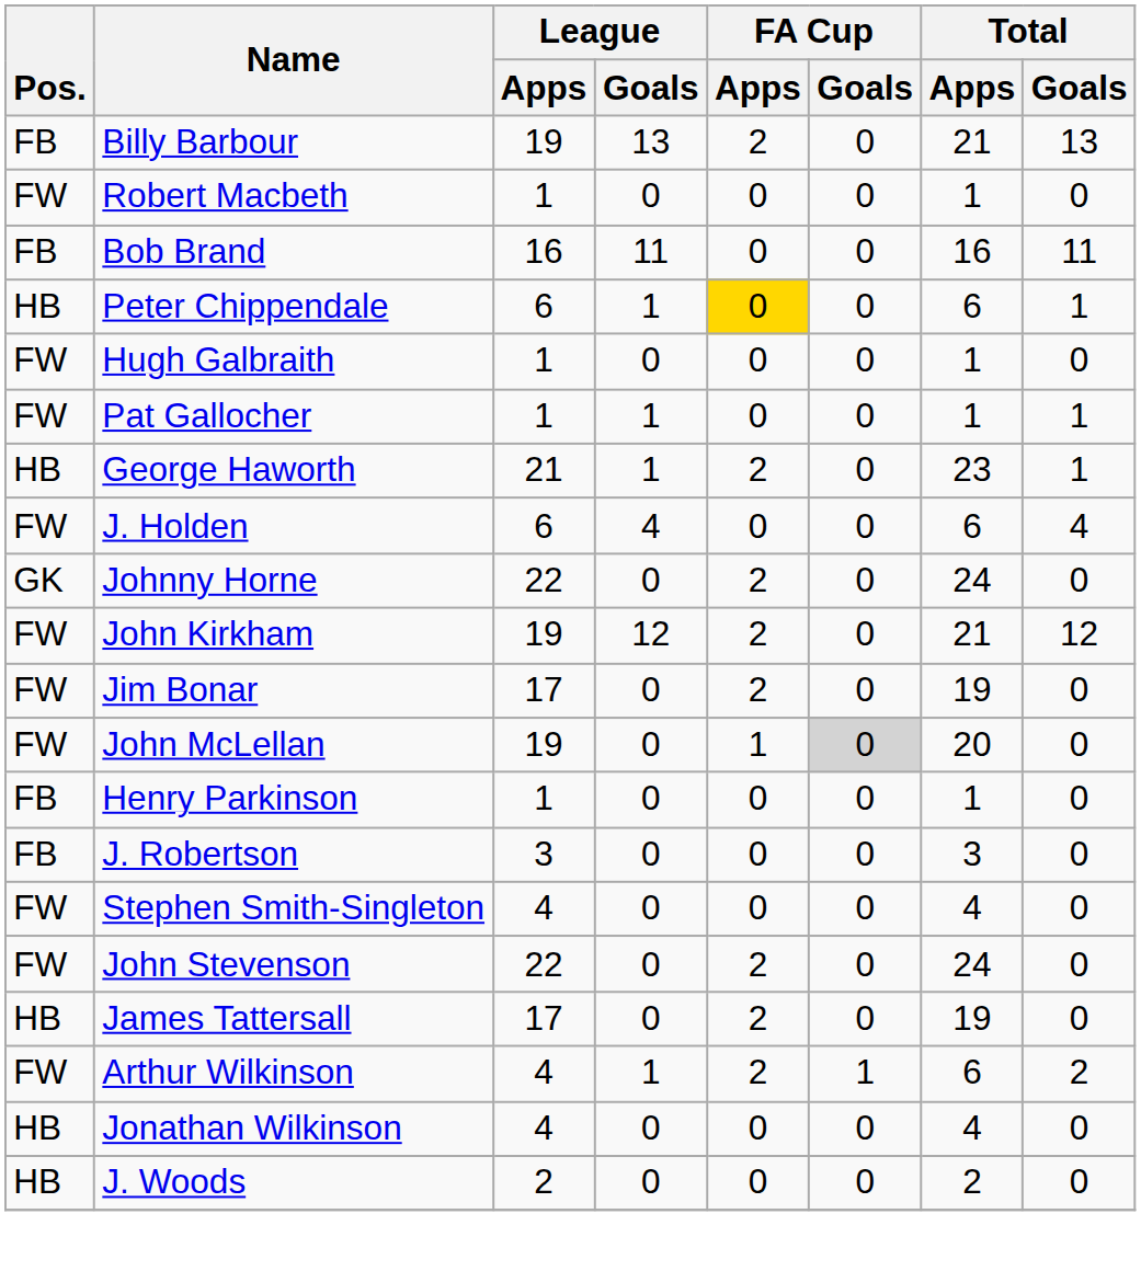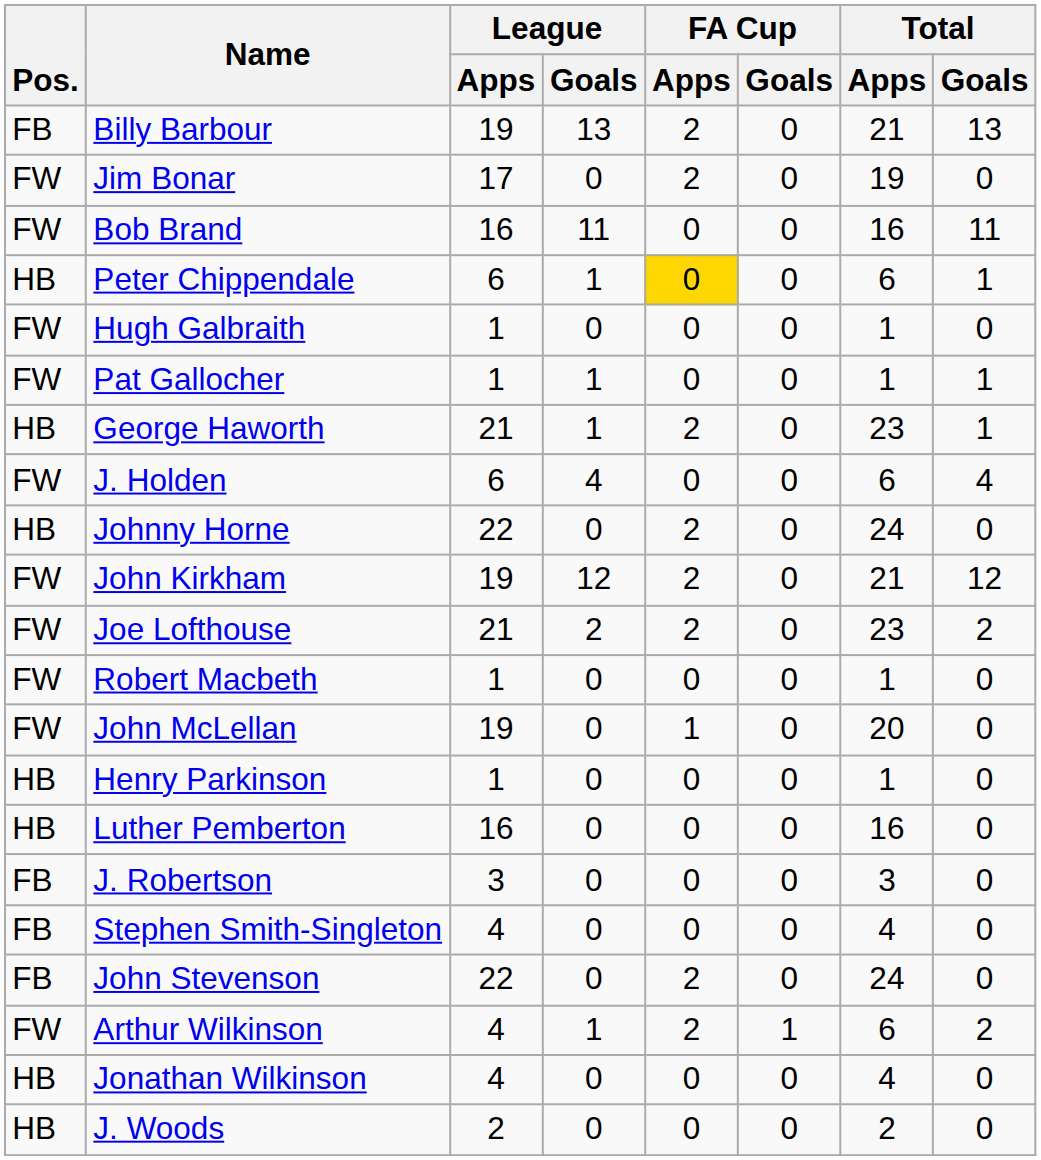rows swapped: Jim Bonar <-> Robert Macbeth
Bob Brand | Pos.: FB -> FW
Johnny Horne | Pos.: GK -> HB
+ row: FW | Joe Lofthouse | 21 | 2 | 2 | 0 | 23 | 2
John McLellan | FA Cup / Goals: lightgrey background -> no background
Henry Parkinson | Pos.: FB -> HB
+ row: HB | Luther Pemberton | 16 | 0 | 0 | 0 | 16 | 0
Stephen Smith-Singleton | Pos.: FW -> FB
John Stevenson | Pos.: FW -> FB
- row: HB | James Tattersall | 17 | 0 | 2 | 0 | 19 | 0
